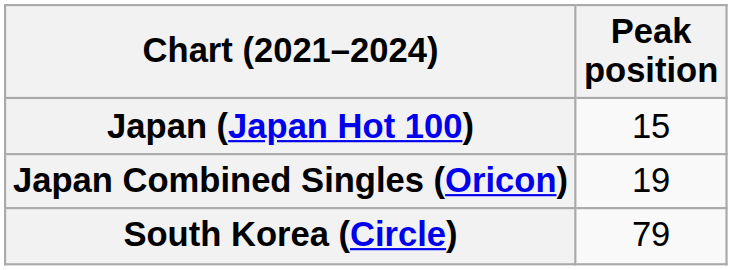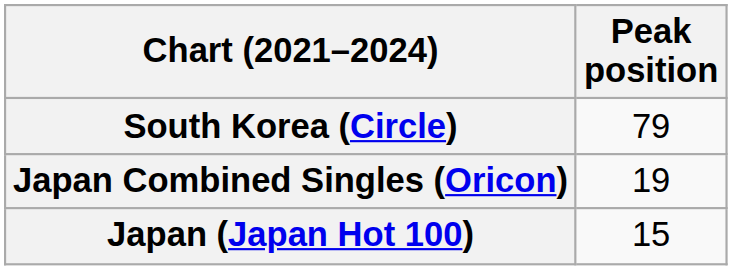rows swapped: Japan (Japan Hot 100) <-> South Korea (Circle)
